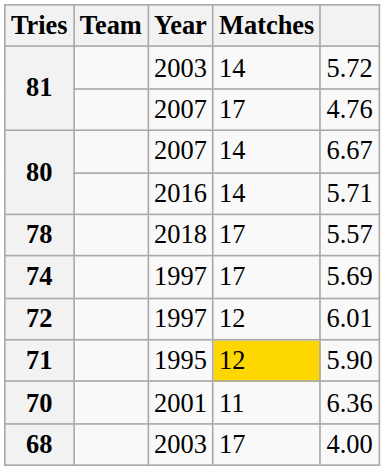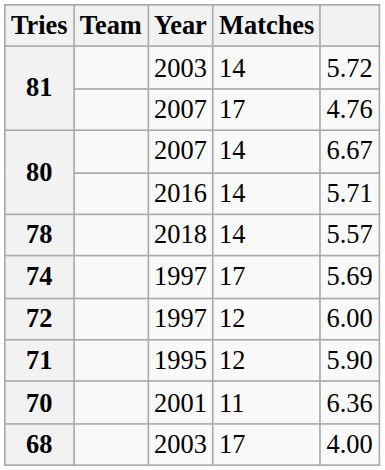78 | Matches: 17 -> 14
72 | column 5: 6.01 -> 6.00
71 | Matches: gold background -> no background
